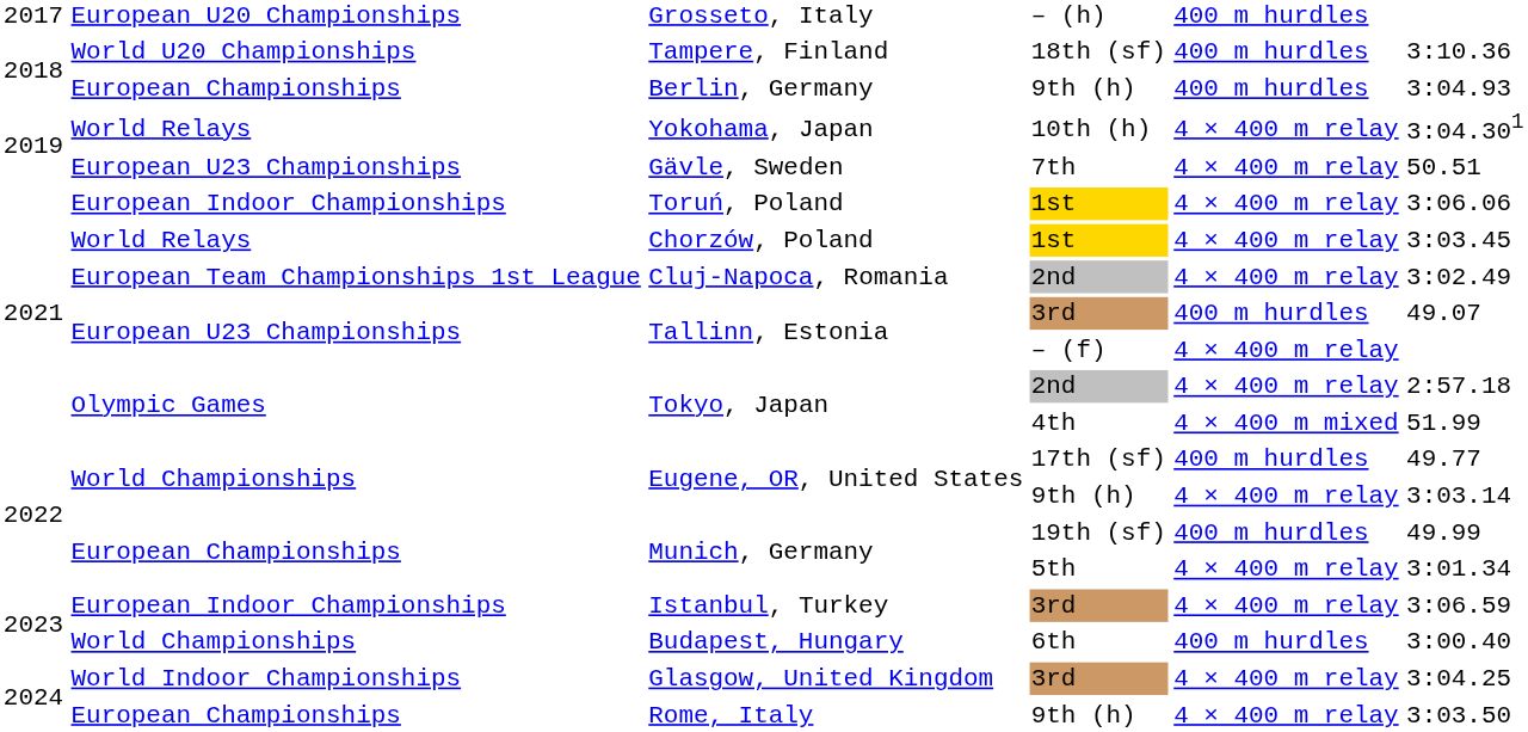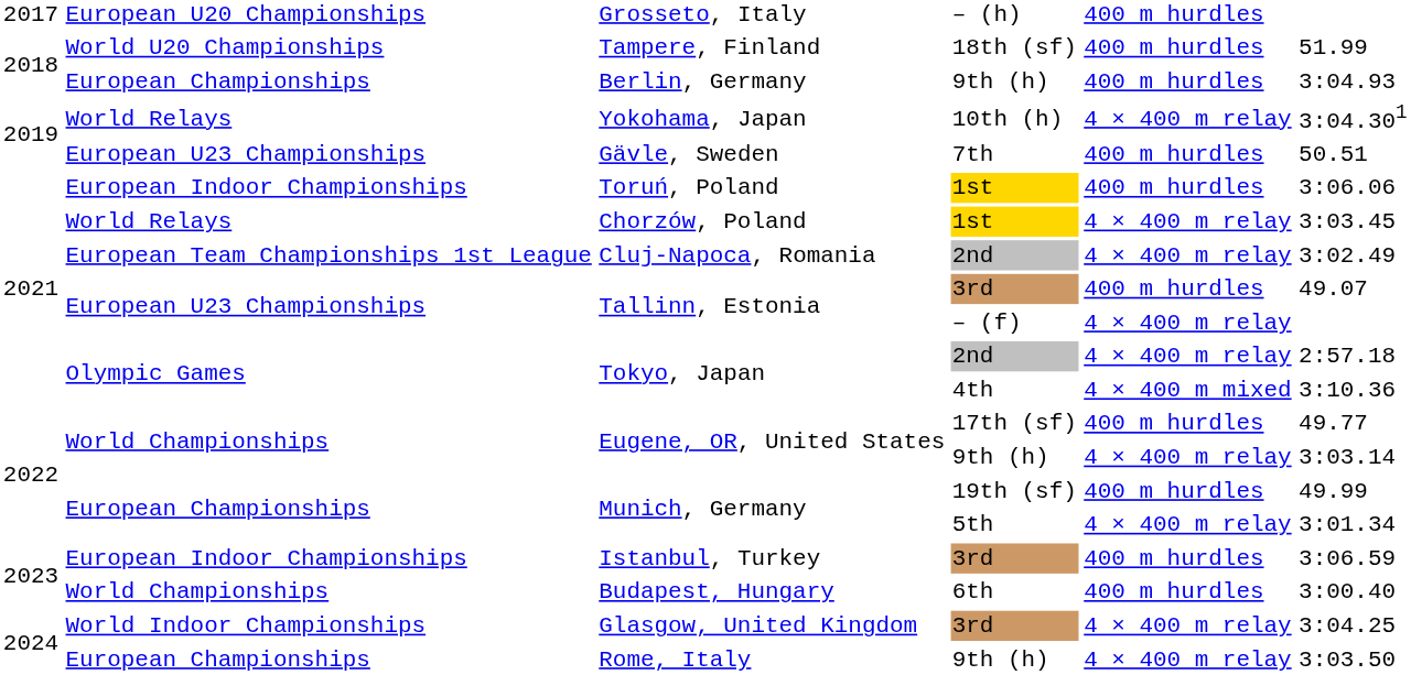Tampere, Finland | column 6: 3:10.36 -> 51.99
Gävle, Sweden | column 5: 4 × 400 m relay -> 400 m hurdles
Toruń, Poland | column 5: 4 × 400 m relay -> 400 m hurdles
Tokyo, Japan / 4th | column 6: 51.99 -> 3:10.36
Istanbul, Turkey | column 5: 4 × 400 m relay -> 400 m hurdles
